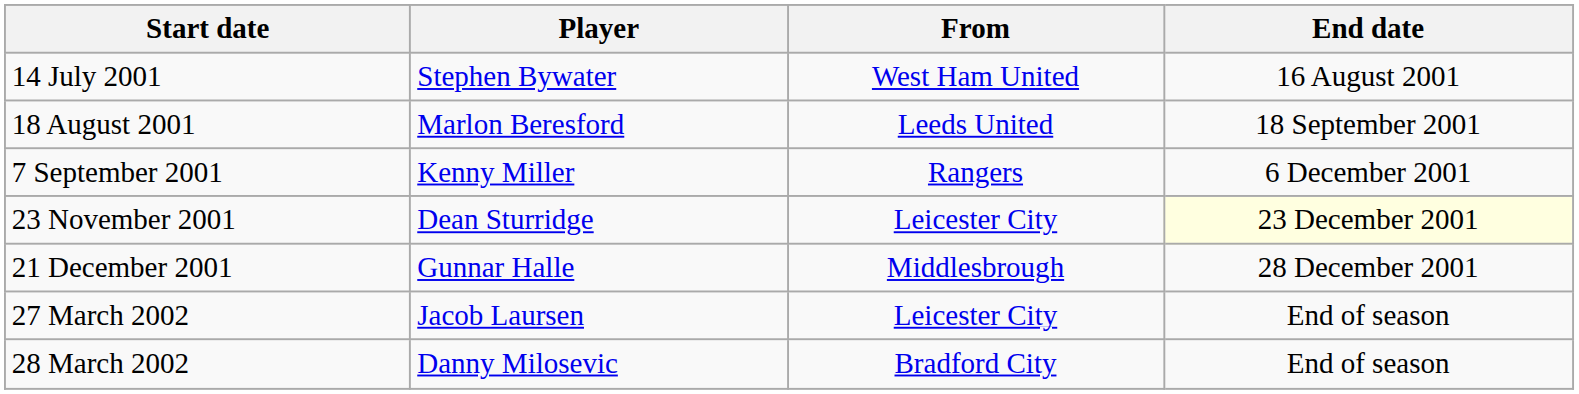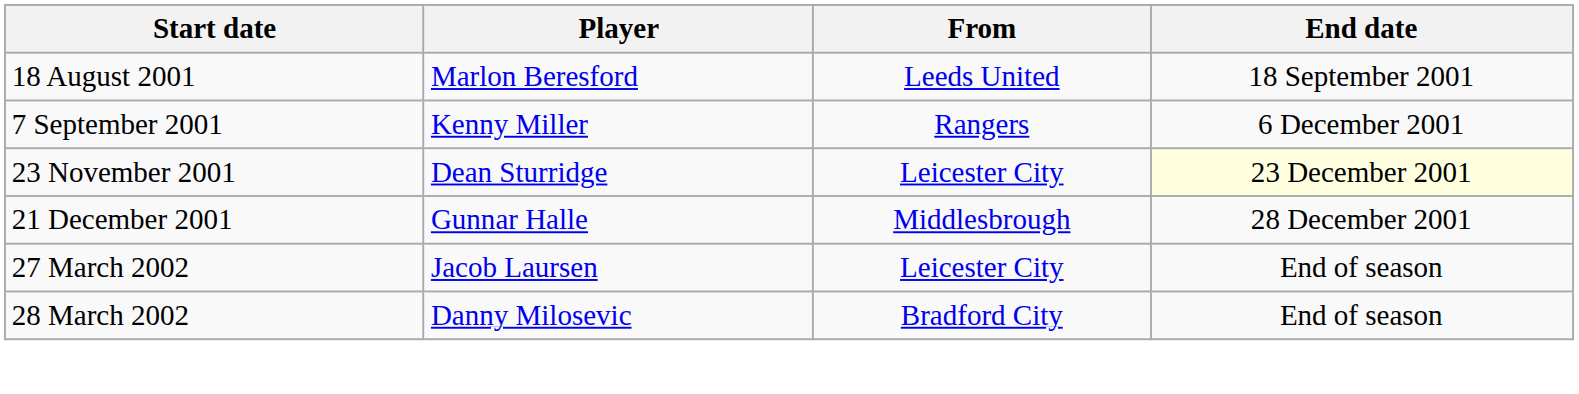- row: 14 July 2001 | Stephen Bywater | West Ham United | 16 August 2001
